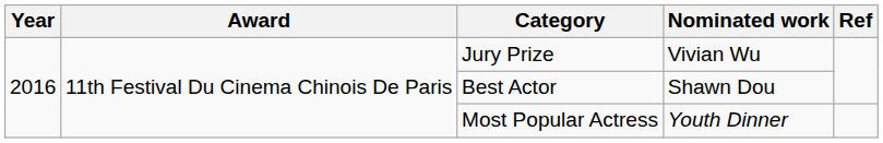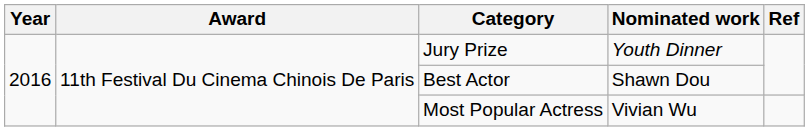Jury Prize | Nominated work: Vivian Wu -> Youth Dinner
Most Popular Actress | Nominated work: Youth Dinner -> Vivian Wu
